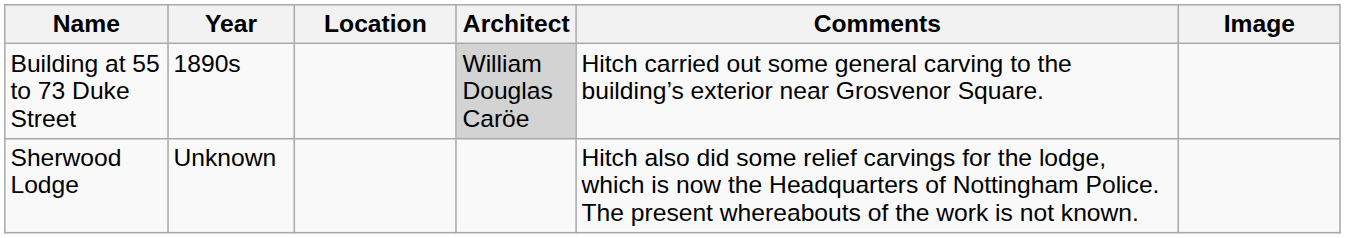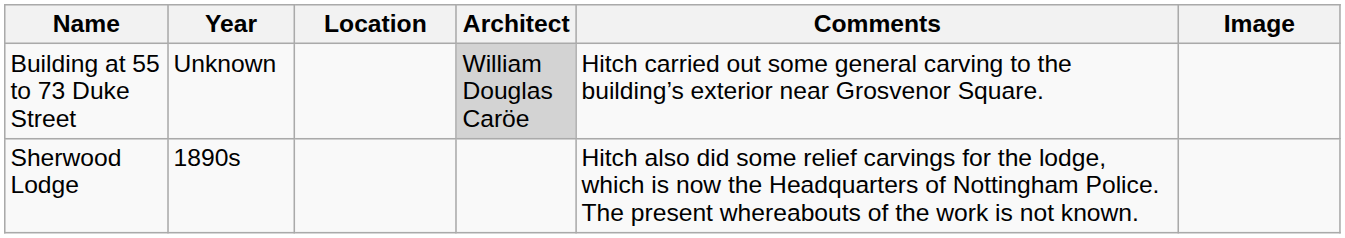Building at 55 to 73 Duke Street | Year: 1890s -> Unknown
Sherwood Lodge | Year: Unknown -> 1890s
